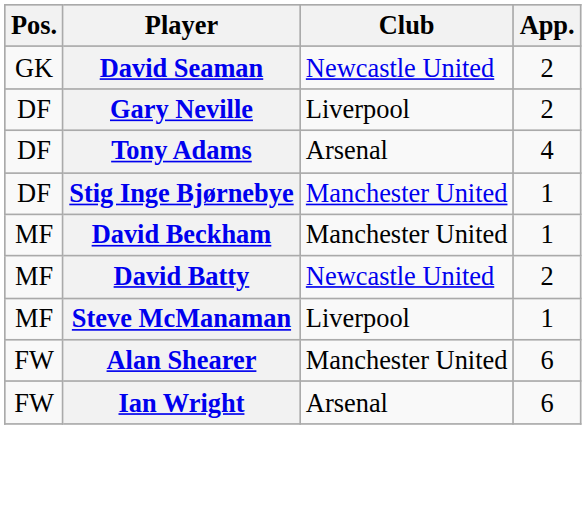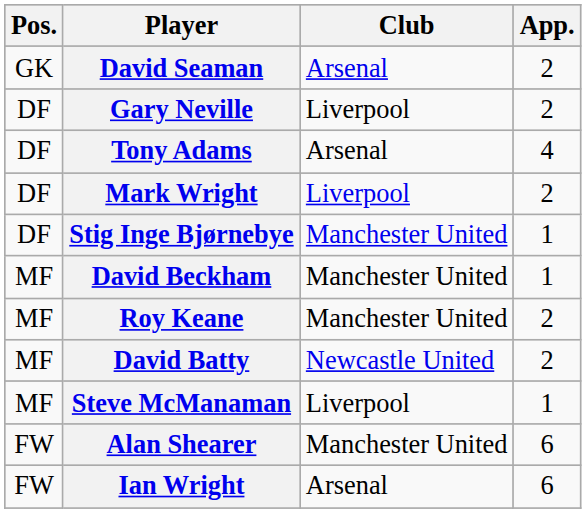David Seaman | Club: Newcastle United -> Arsenal
+ row: DF | Mark Wright | Liverpool | 2
+ row: MF | Roy Keane | Manchester United | 2
